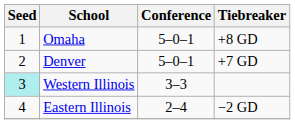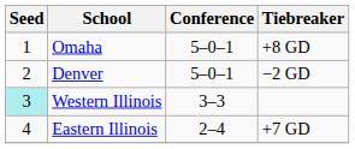Denver | Tiebreaker: +7 GD -> −2 GD
Eastern Illinois | Tiebreaker: −2 GD -> +7 GD
